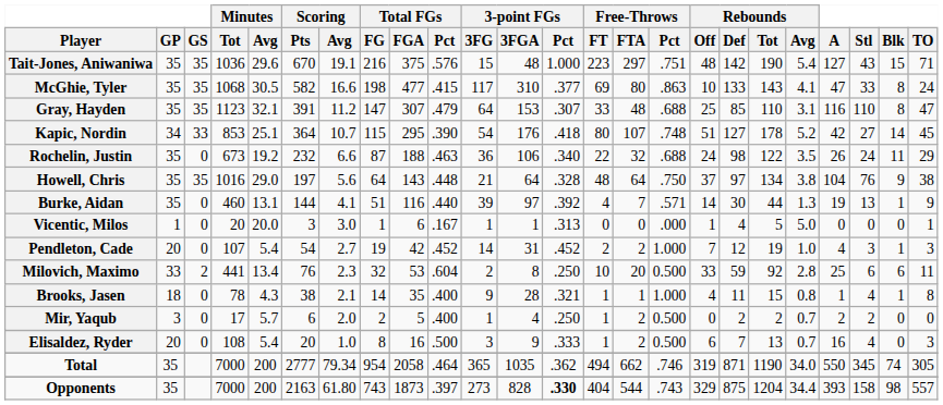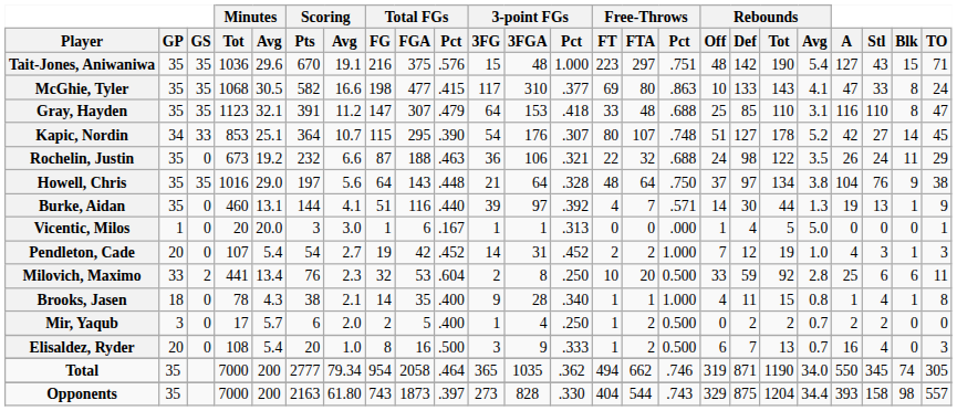Gray, Hayden | 3-point FGs / Pct: .307 -> .418
Kapic, Nordin | 3-point FGs / Pct: .418 -> .307
Rochelin, Justin | 3-point FGs / Pct: .340 -> .321
Brooks, Jasen | 3-point FGs / Pct: .321 -> .340
Opponents | 3-point FGs / Pct: bold -> normal
